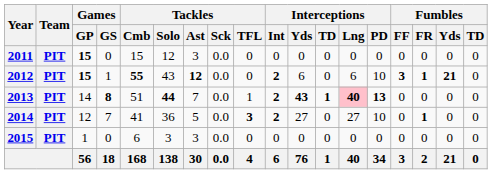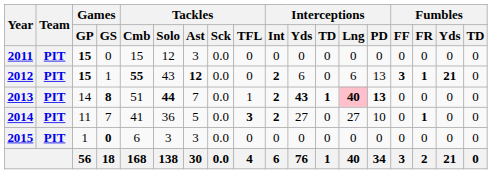2012 | Interceptions / PD: 10 -> 13
2014 | Games / GP: 12 -> 11
2015 | Games / GS: normal -> bold
